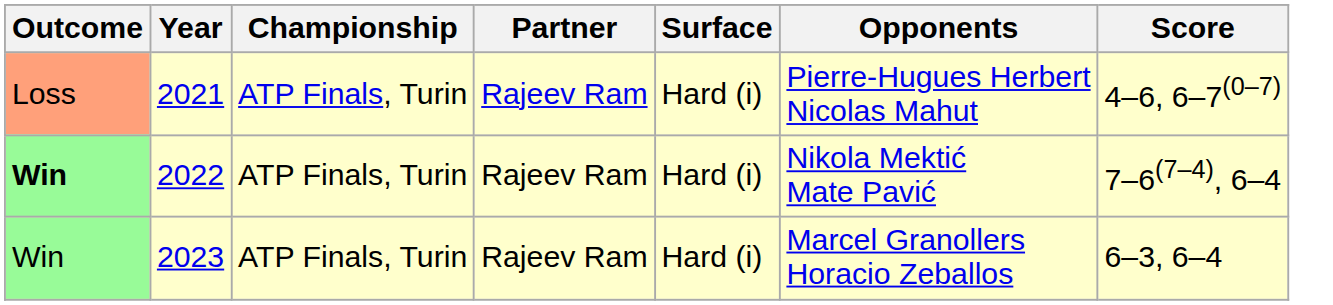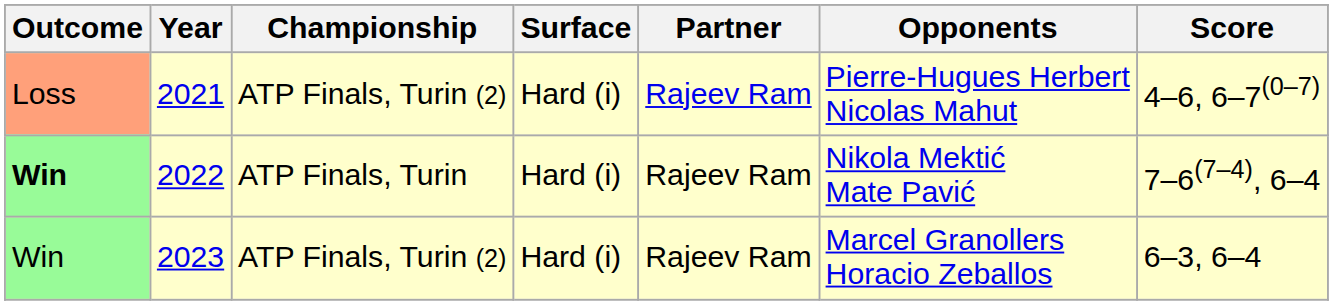columns swapped: Surface <-> Partner
2021 | Championship: ATP Finals, Turin -> ATP Finals, Turin (2)
2023 | Championship: ATP Finals, Turin -> ATP Finals, Turin (2)
